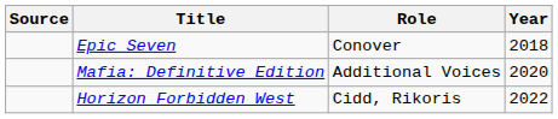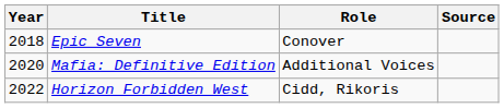columns swapped: Year <-> Source
